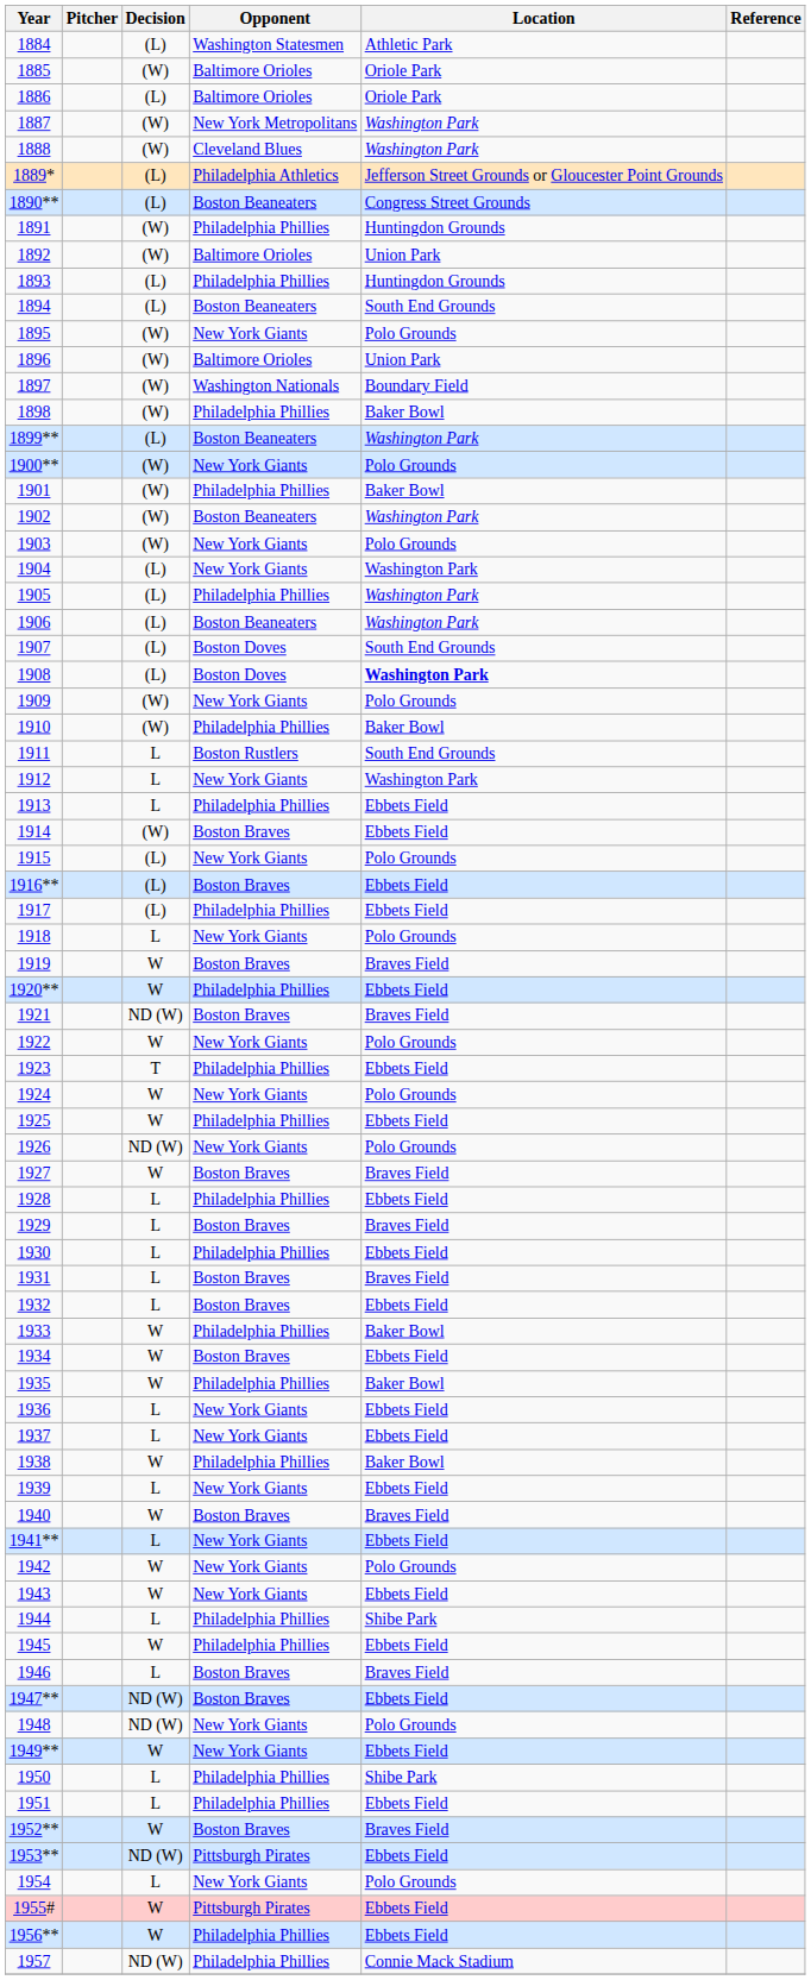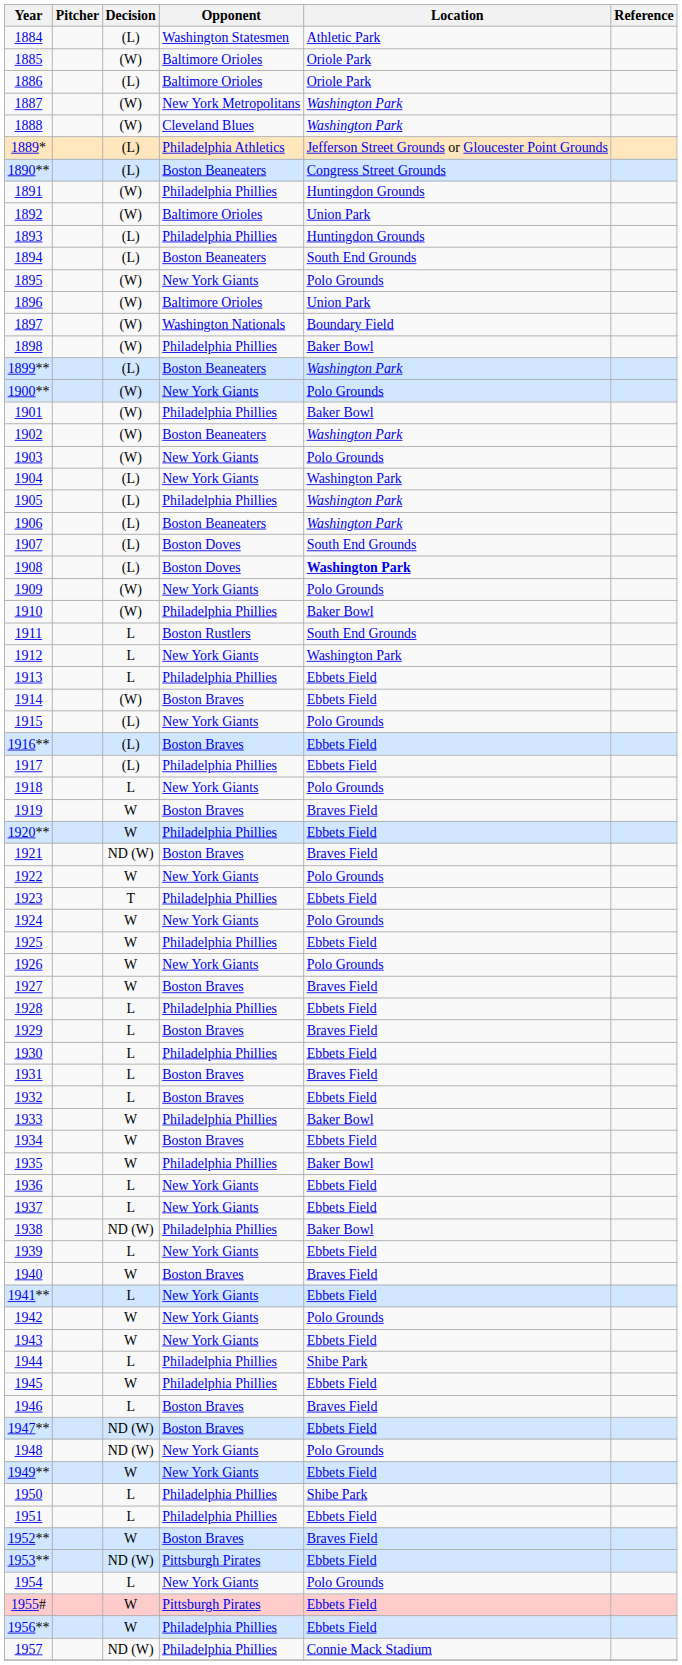1926 | Decision: ND (W) -> W
1938 | Decision: W -> ND (W)
